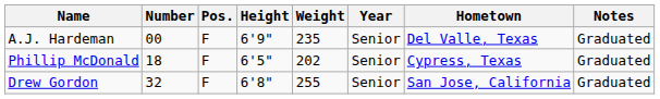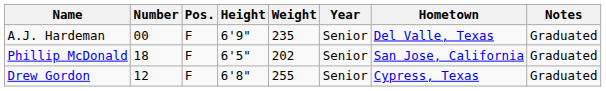Phillip McDonald | Hometown: Cypress, Texas -> San Jose, California
Drew Gordon | Number: 32 -> 12
Drew Gordon | Hometown: San Jose, California -> Cypress, Texas
